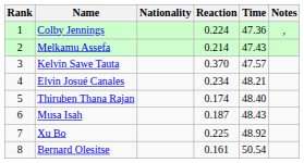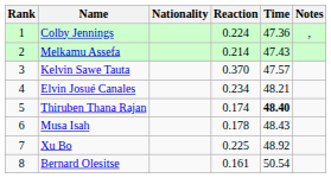Thiruben Thana Rajan | Time: normal -> bold
Musa Isah | Reaction: 0.187 -> 0.178
